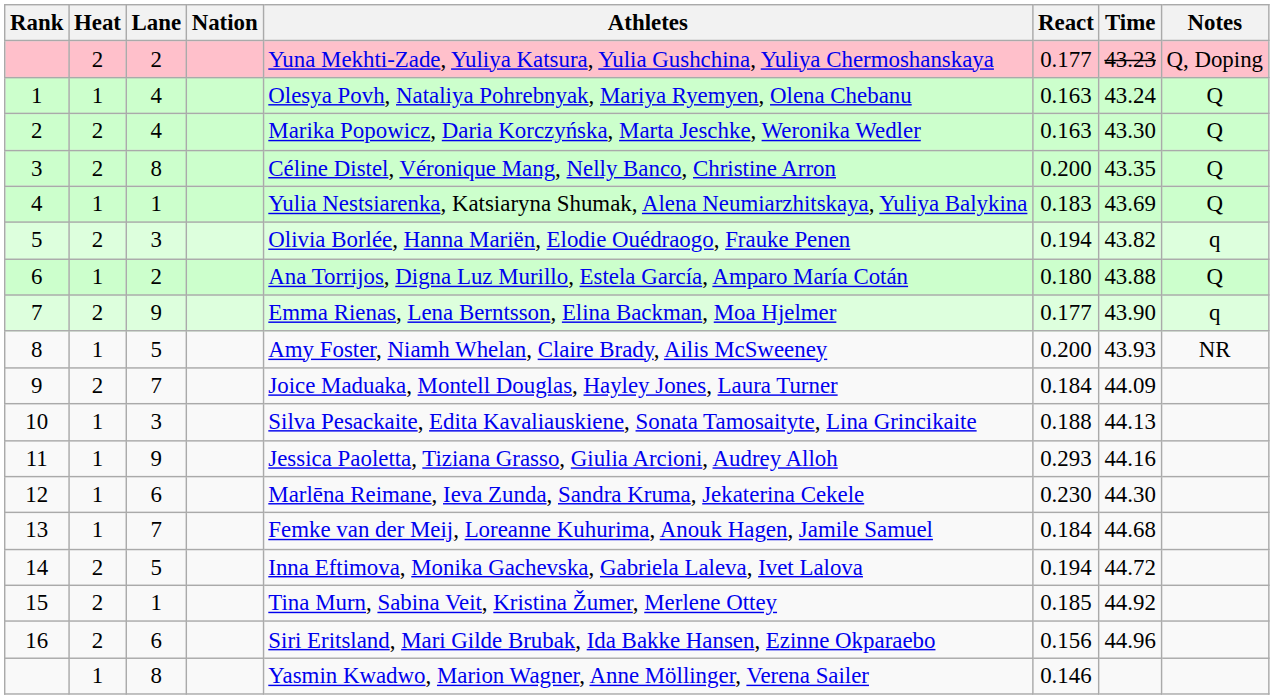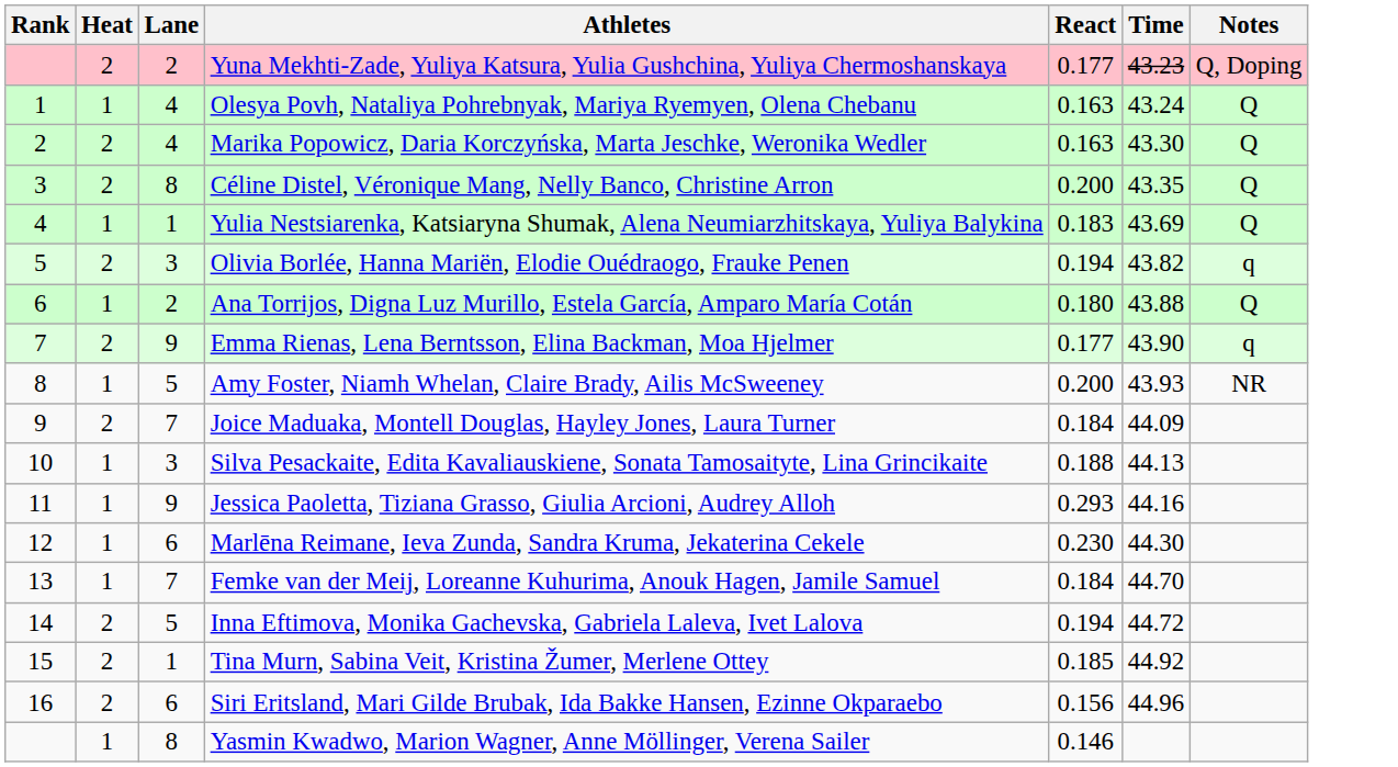- column: Nation
13 | Time: 44.68 -> 44.70
